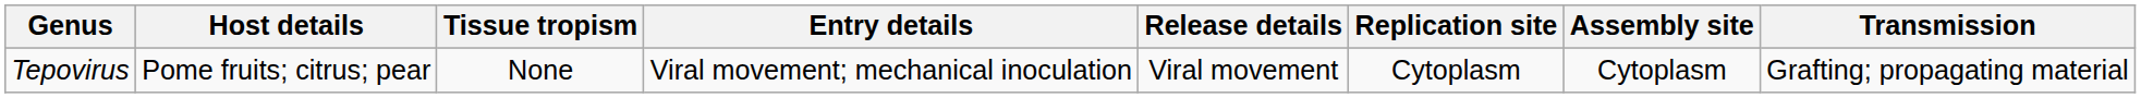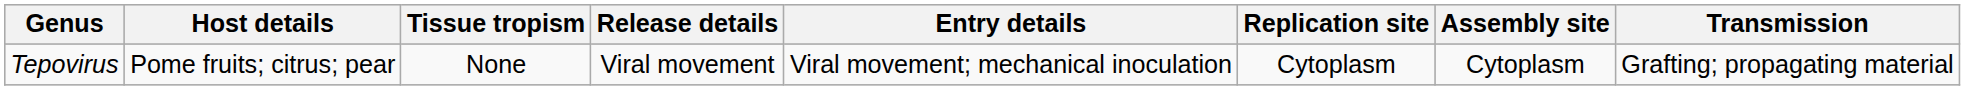columns swapped: Entry details <-> Release details
